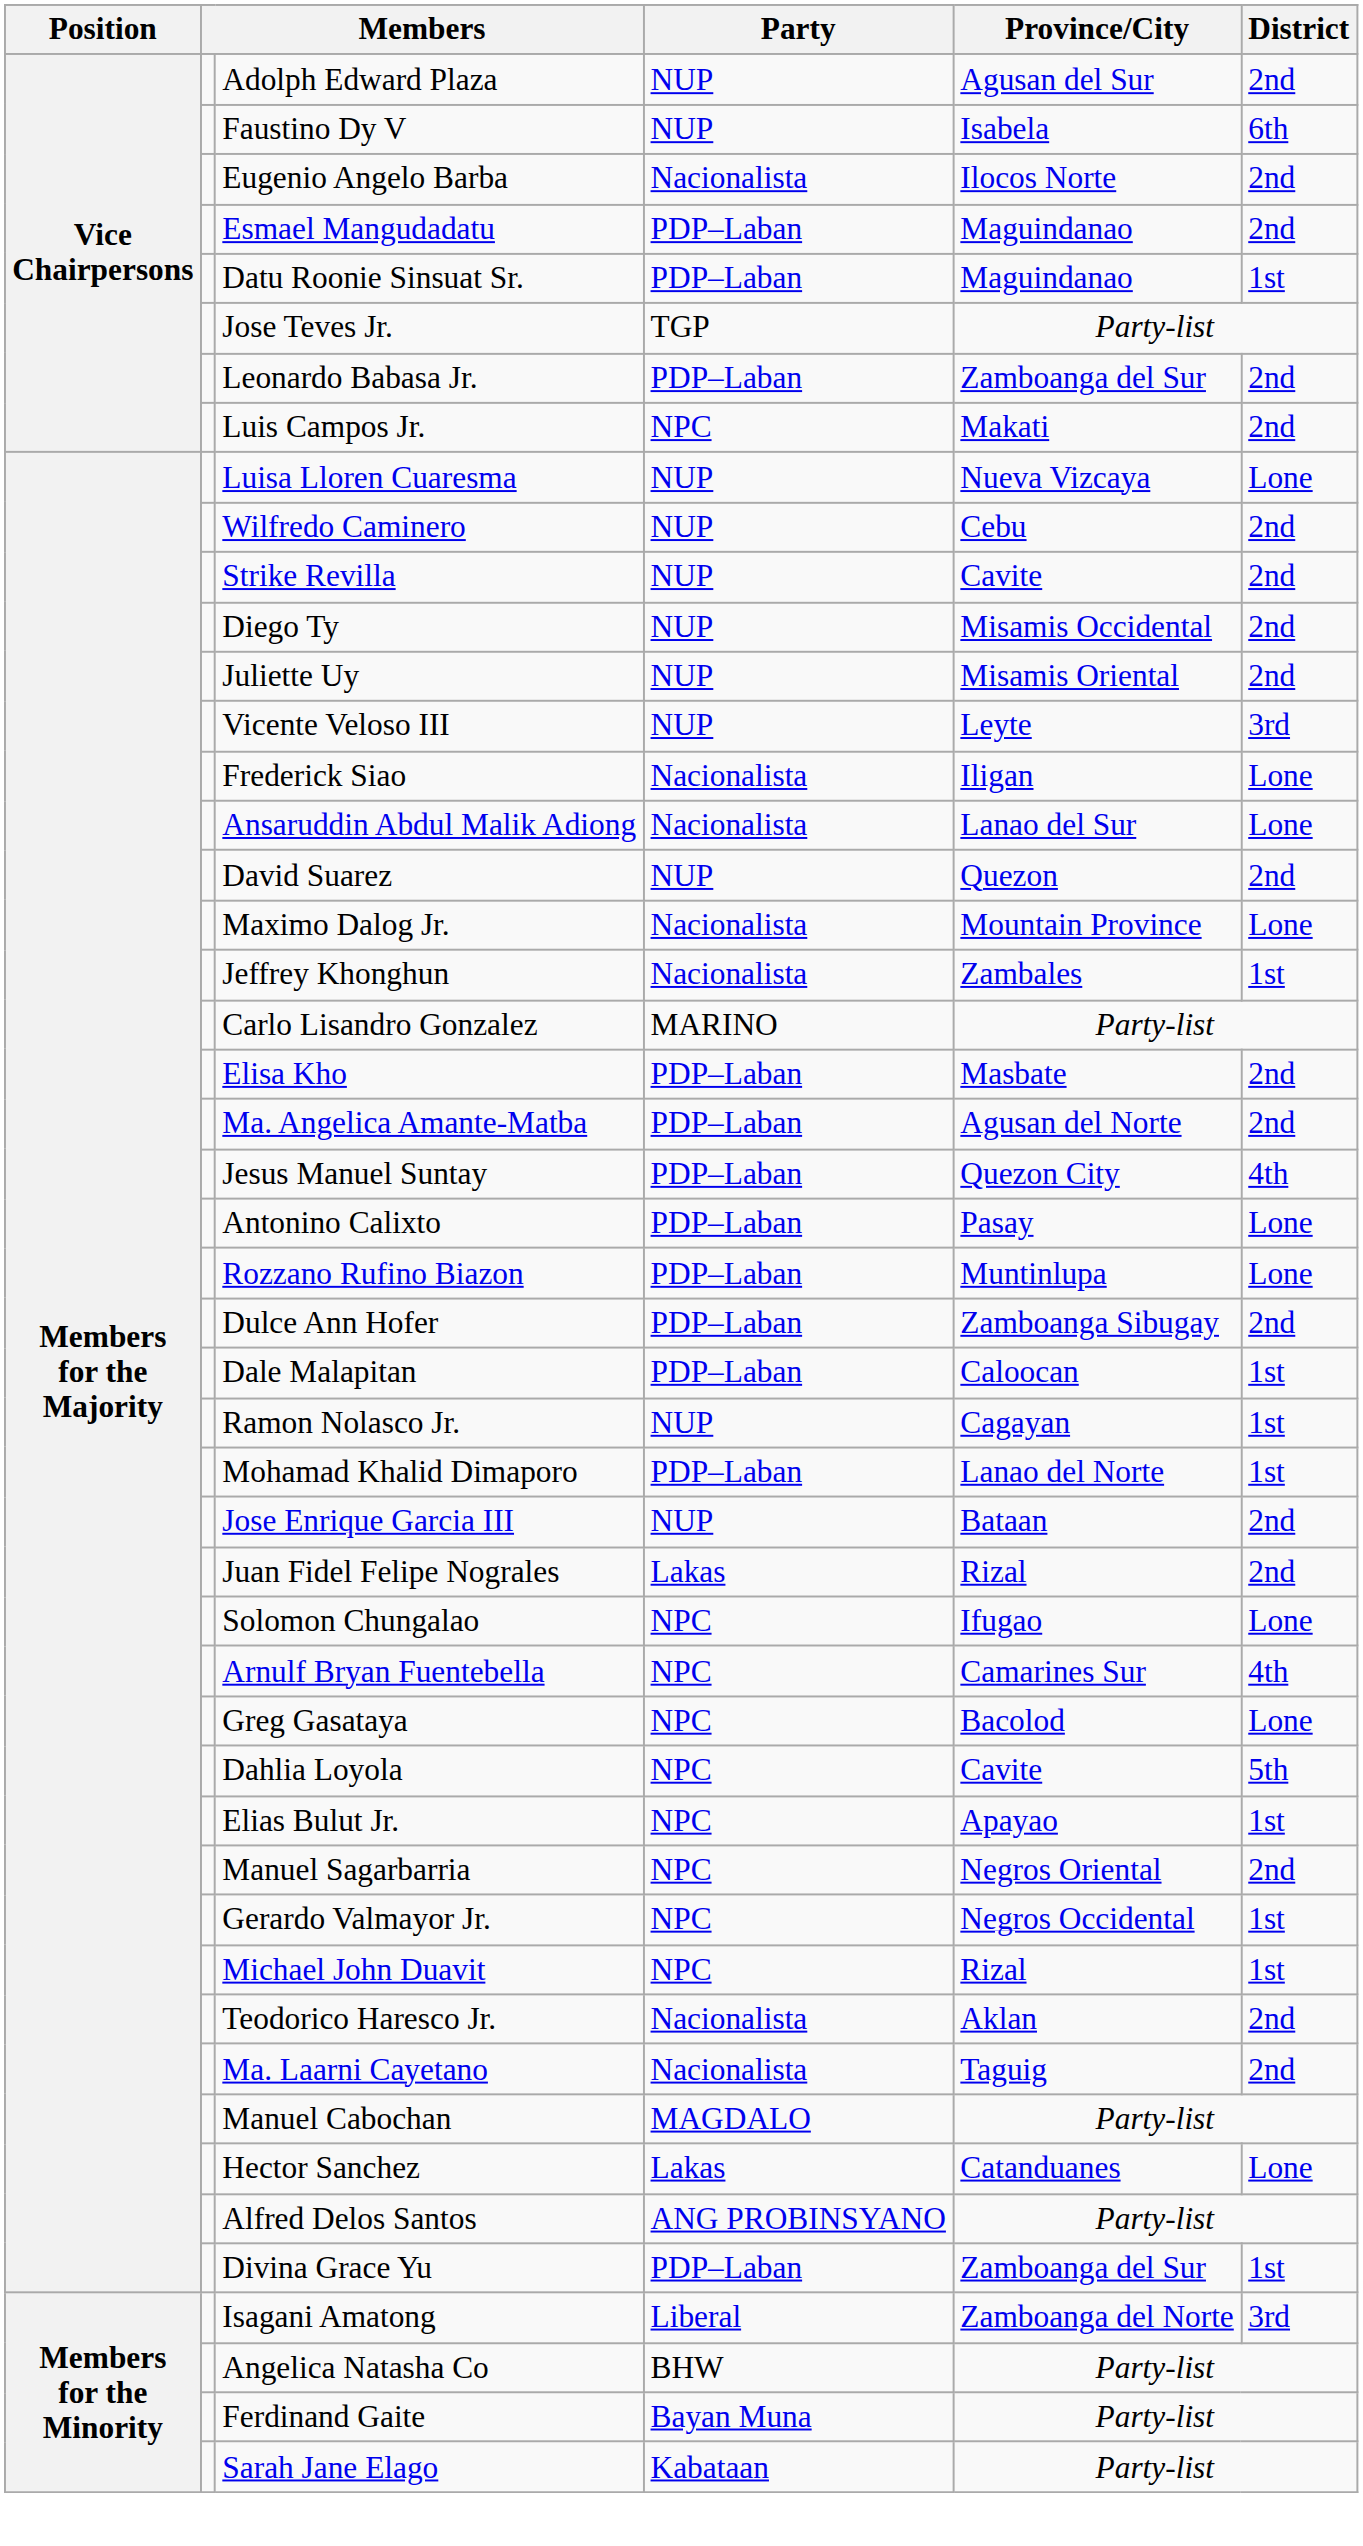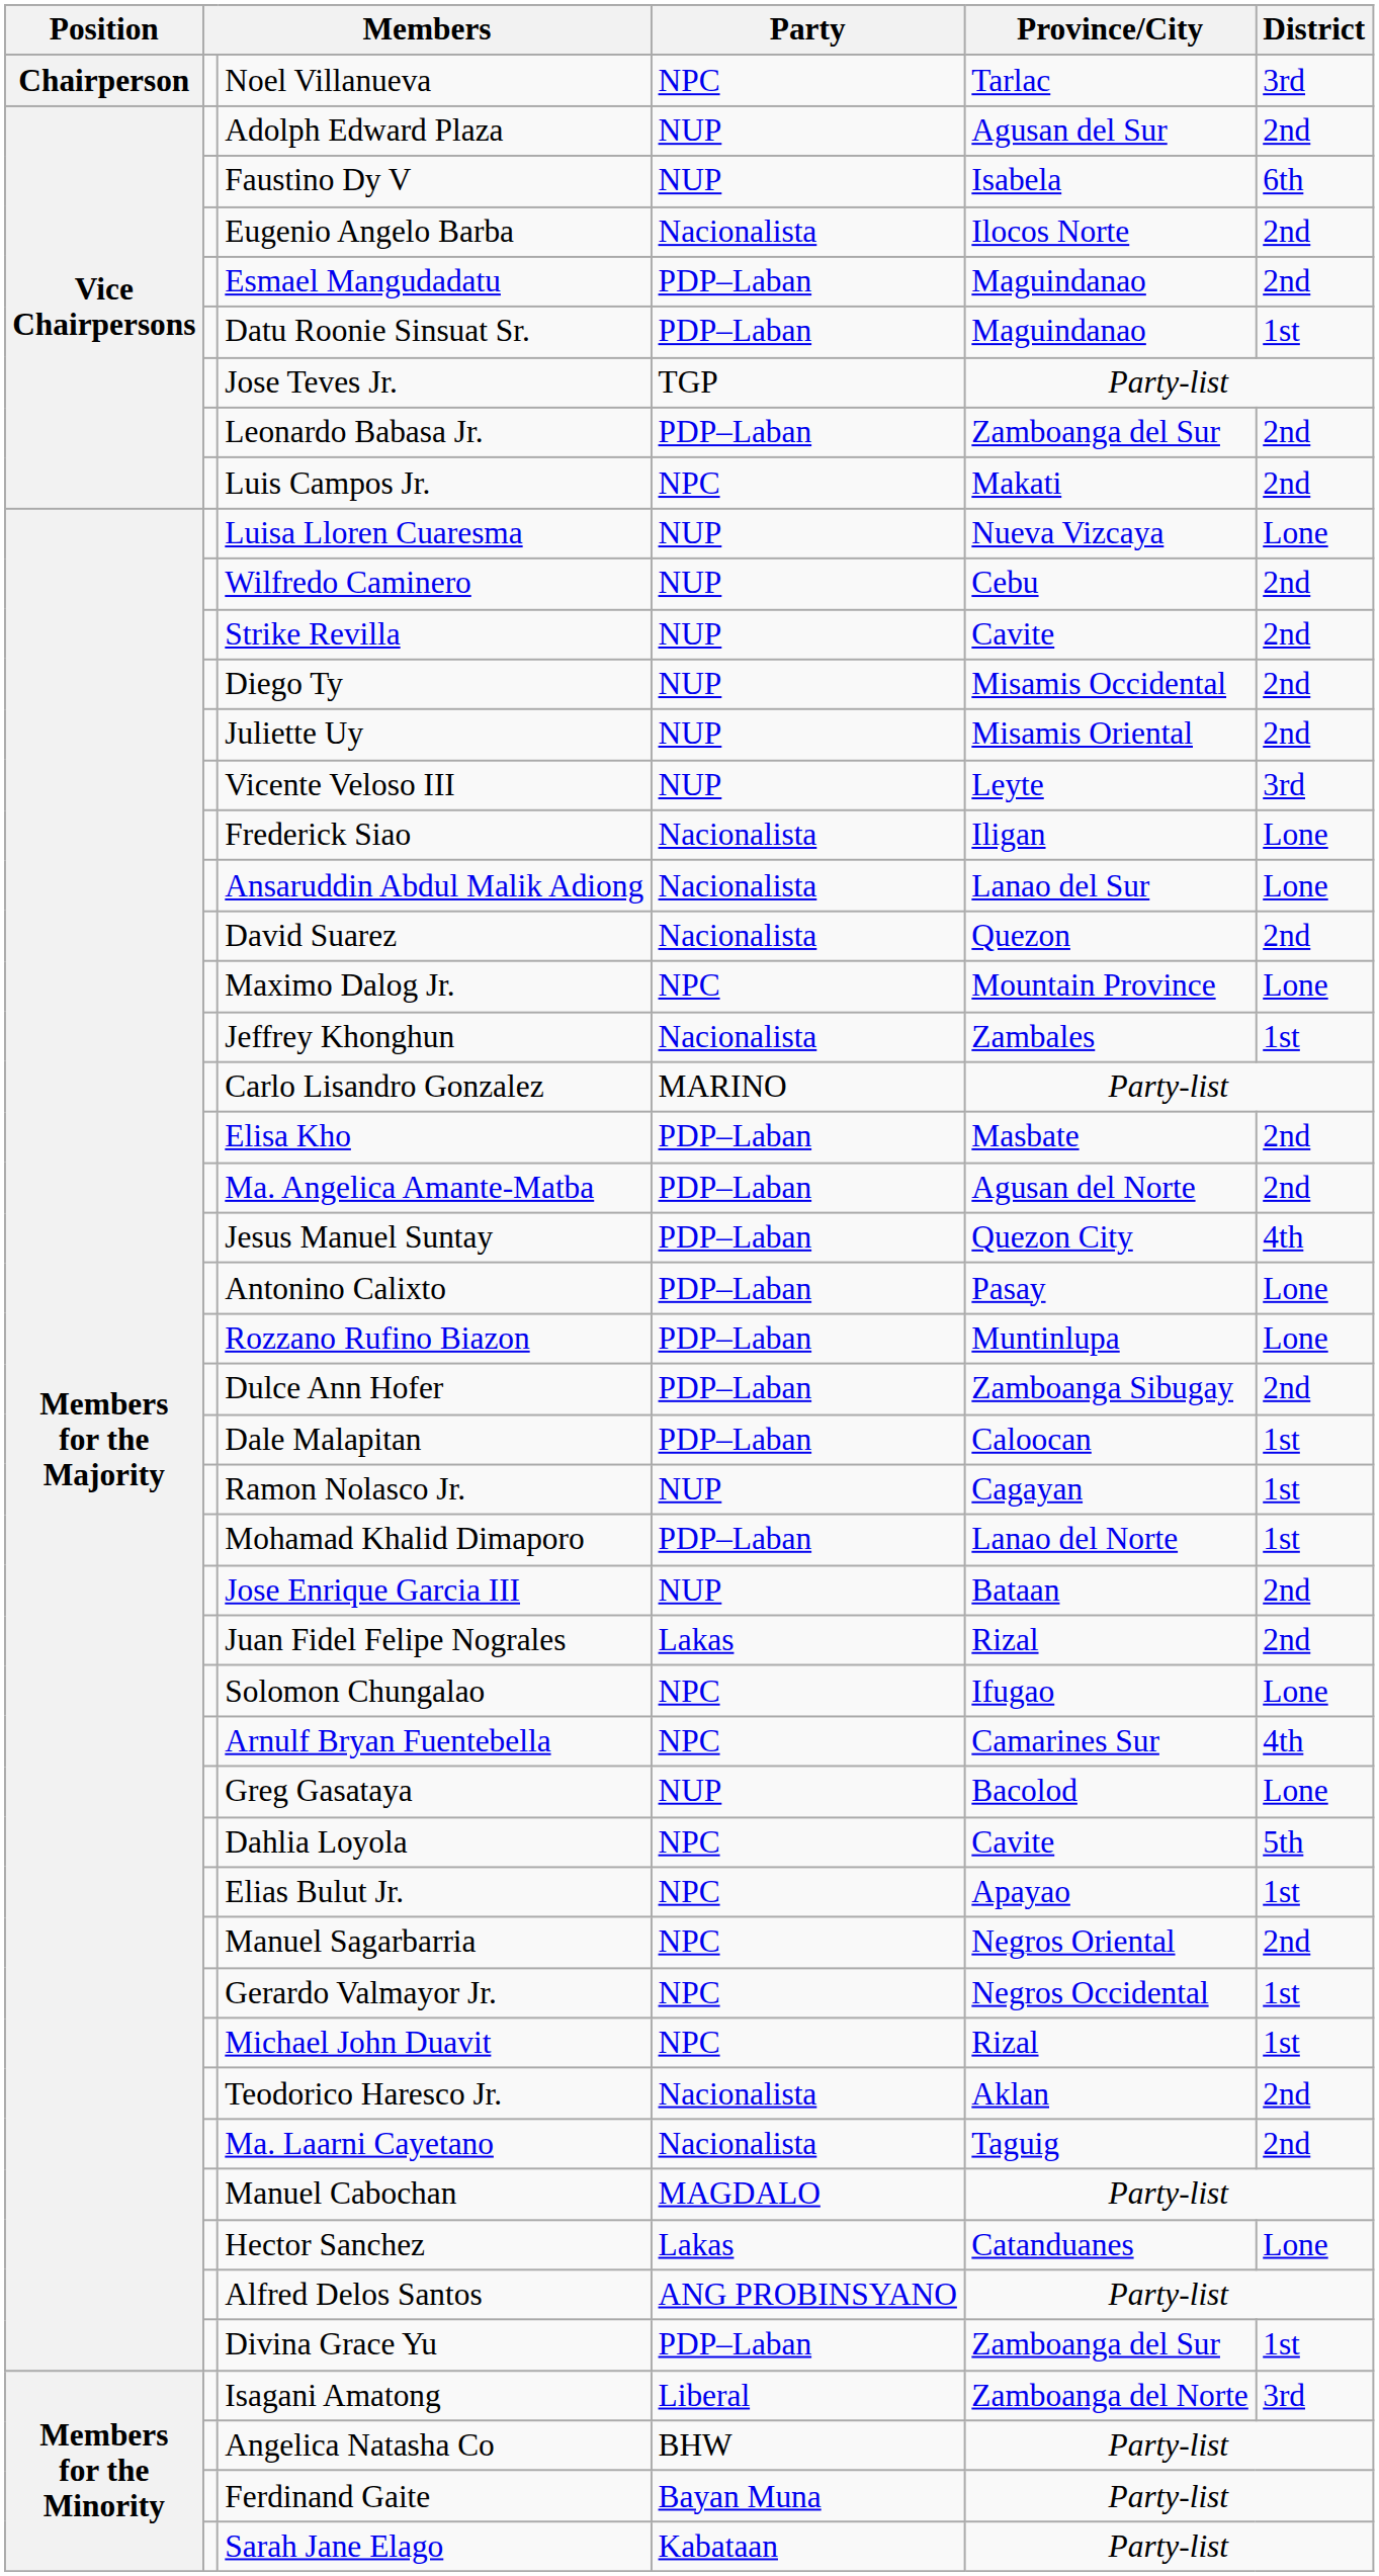+ row: Chairperson | Noel Villanueva | NPC | Tarlac | 3rd
David Suarez | Party: NUP -> Nacionalista
Maximo Dalog Jr. | Party: Nacionalista -> NPC
Greg Gasataya | Party: NPC -> NUP
